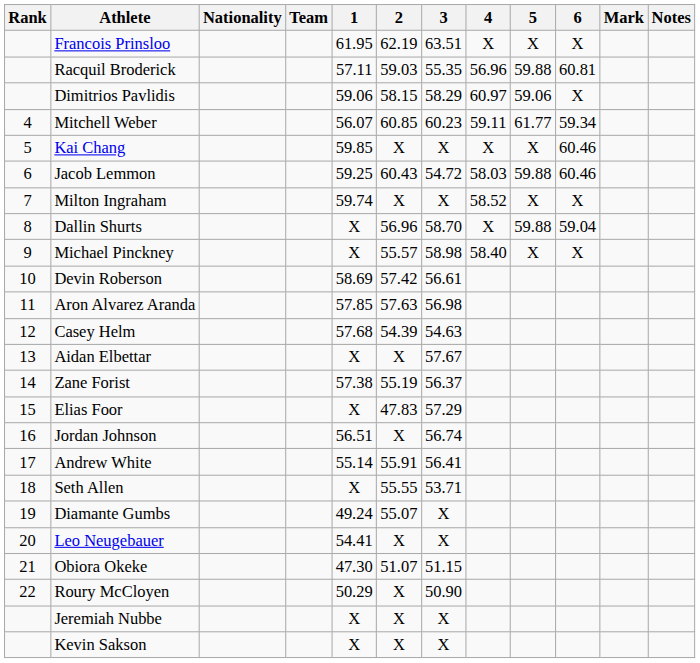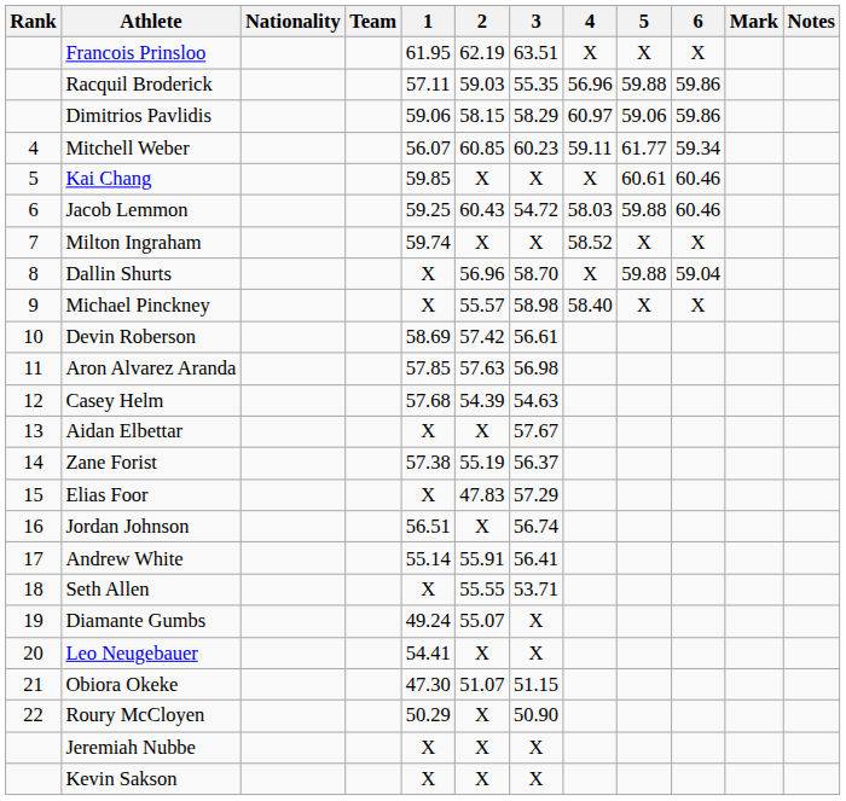Racquil Broderick | 6: 60.81 -> 59.86
Dimitrios Pavlidis | 6: X -> 59.86
Kai Chang | 5: X -> 60.61
